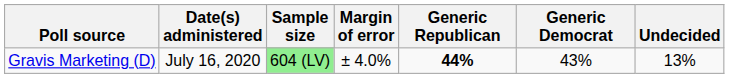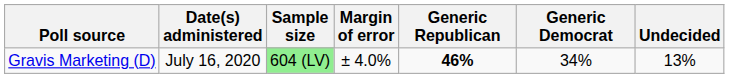Gravis Marketing (D) | Generic Republican: 44% -> 46%
Gravis Marketing (D) | Generic Democrat: 43% -> 34%
